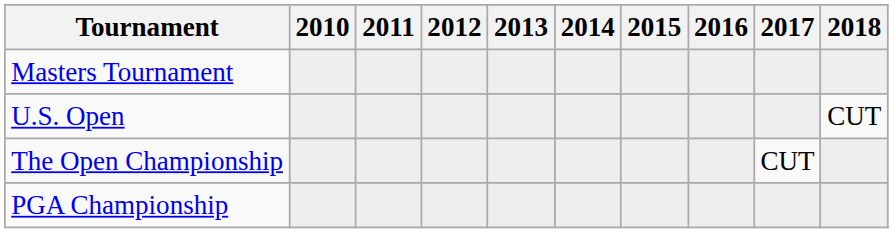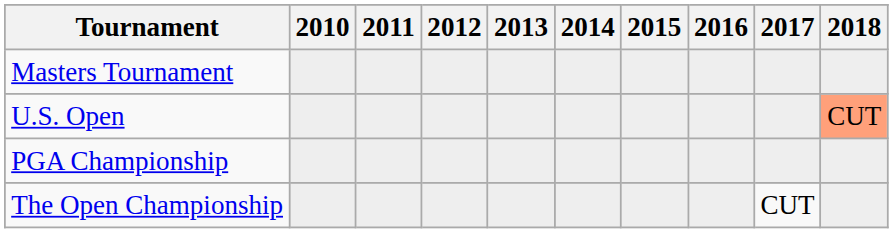U.S. Open | 2018: no background -> lightsalmon background
rows swapped: The Open Championship <-> PGA Championship
